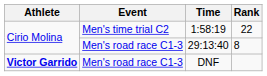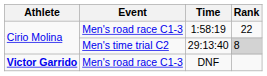1:58:19 | Event: Men's time trial C2 -> Men's road race C1-3
29:13:40 | Event: Men's road race C1-3 -> Men's time trial C2
29:13:40 | Rank: no background -> lightgrey background
